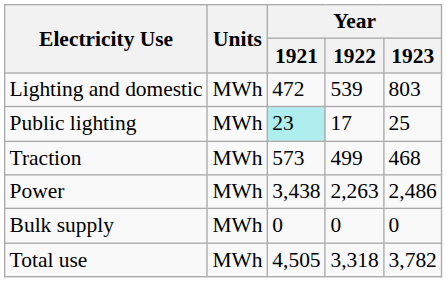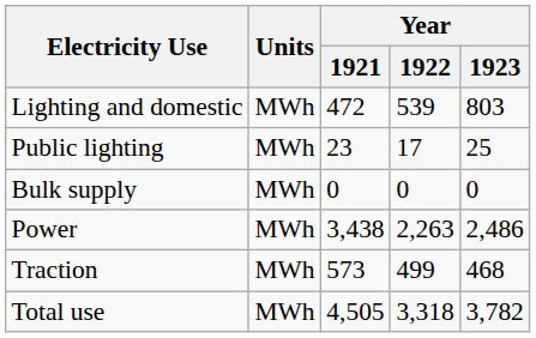Public lighting | Year / 1921: paleturquoise background -> no background
rows swapped: Traction <-> Bulk supply
